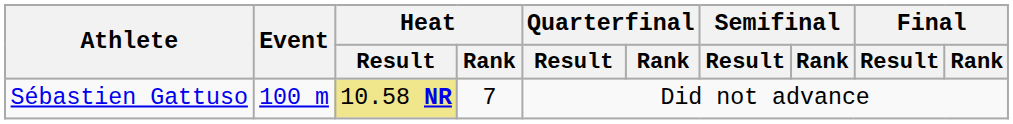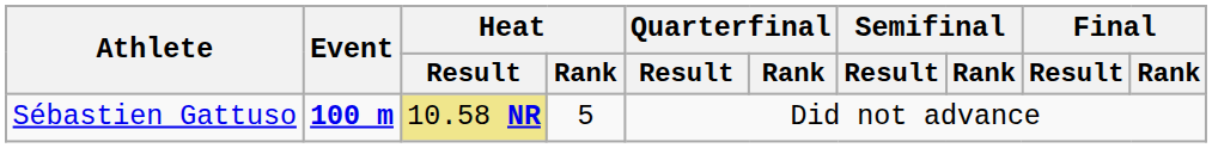Sébastien Gattuso | Event: normal -> bold
Sébastien Gattuso | Heat / Rank: 7 -> 5
